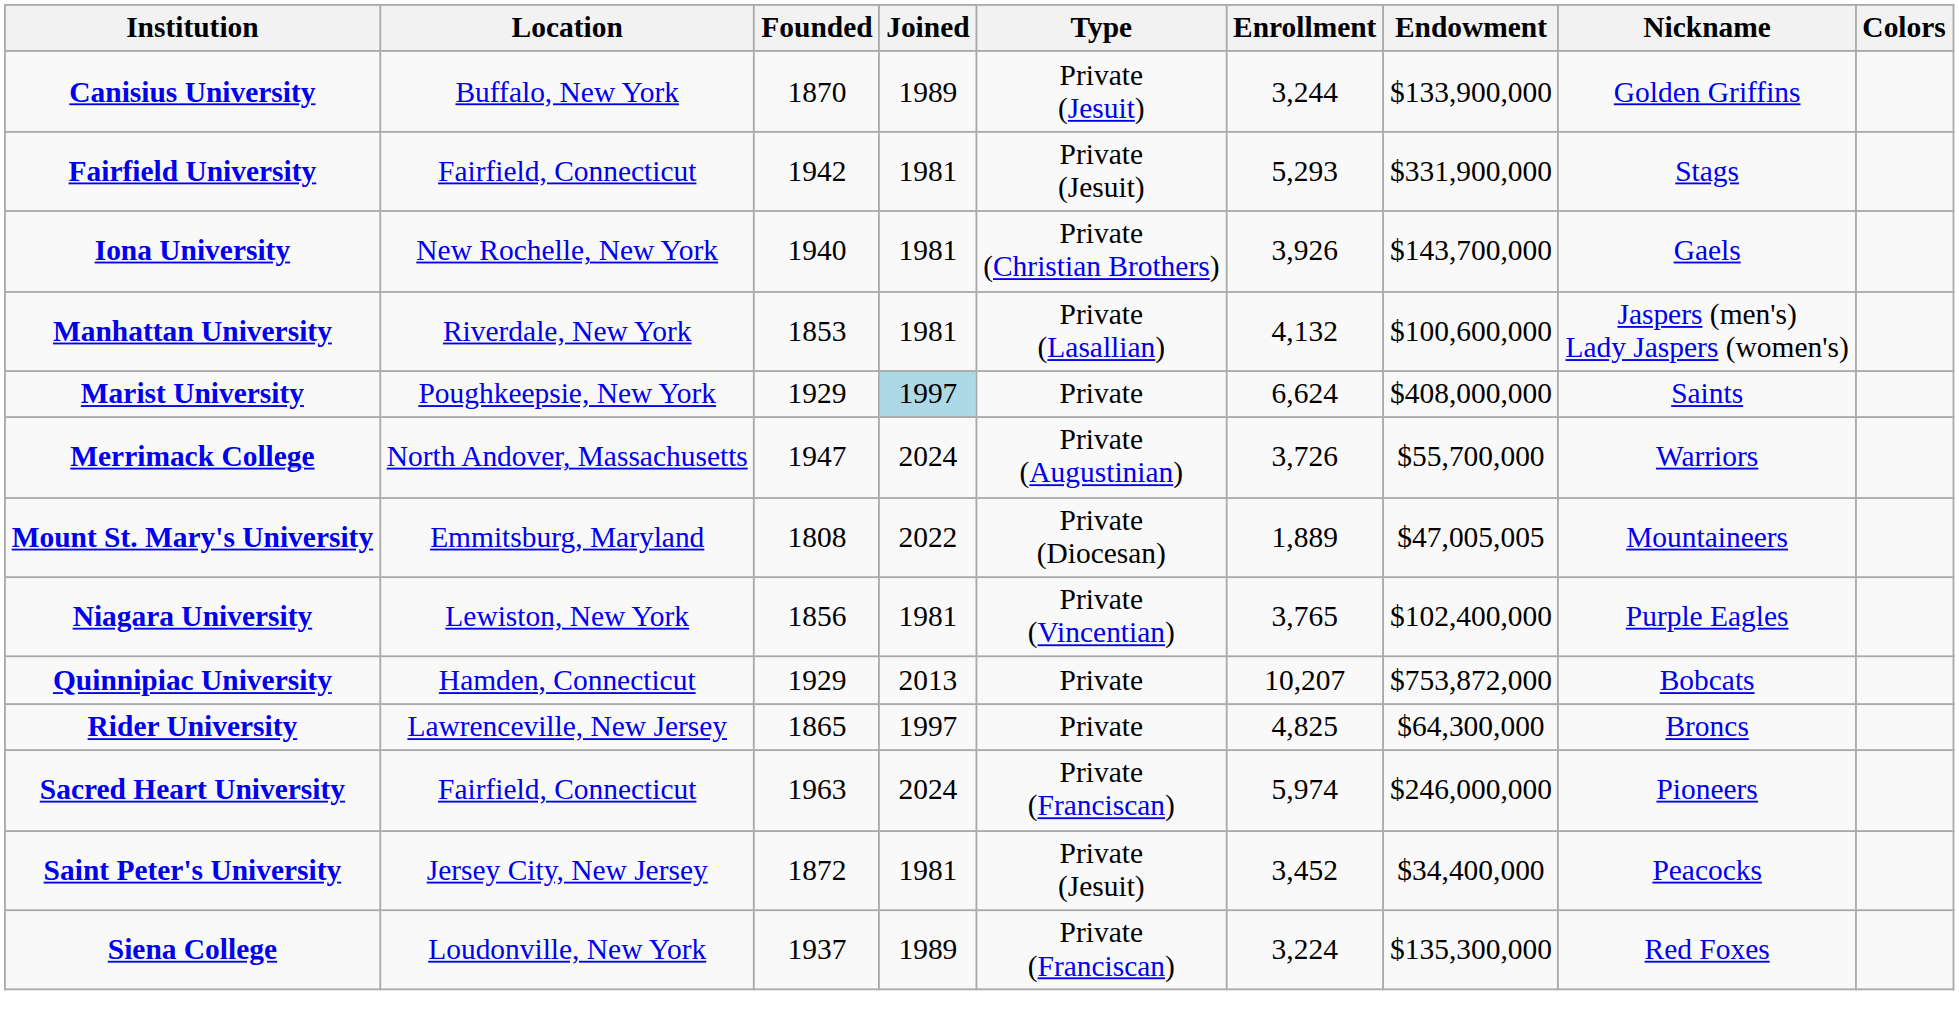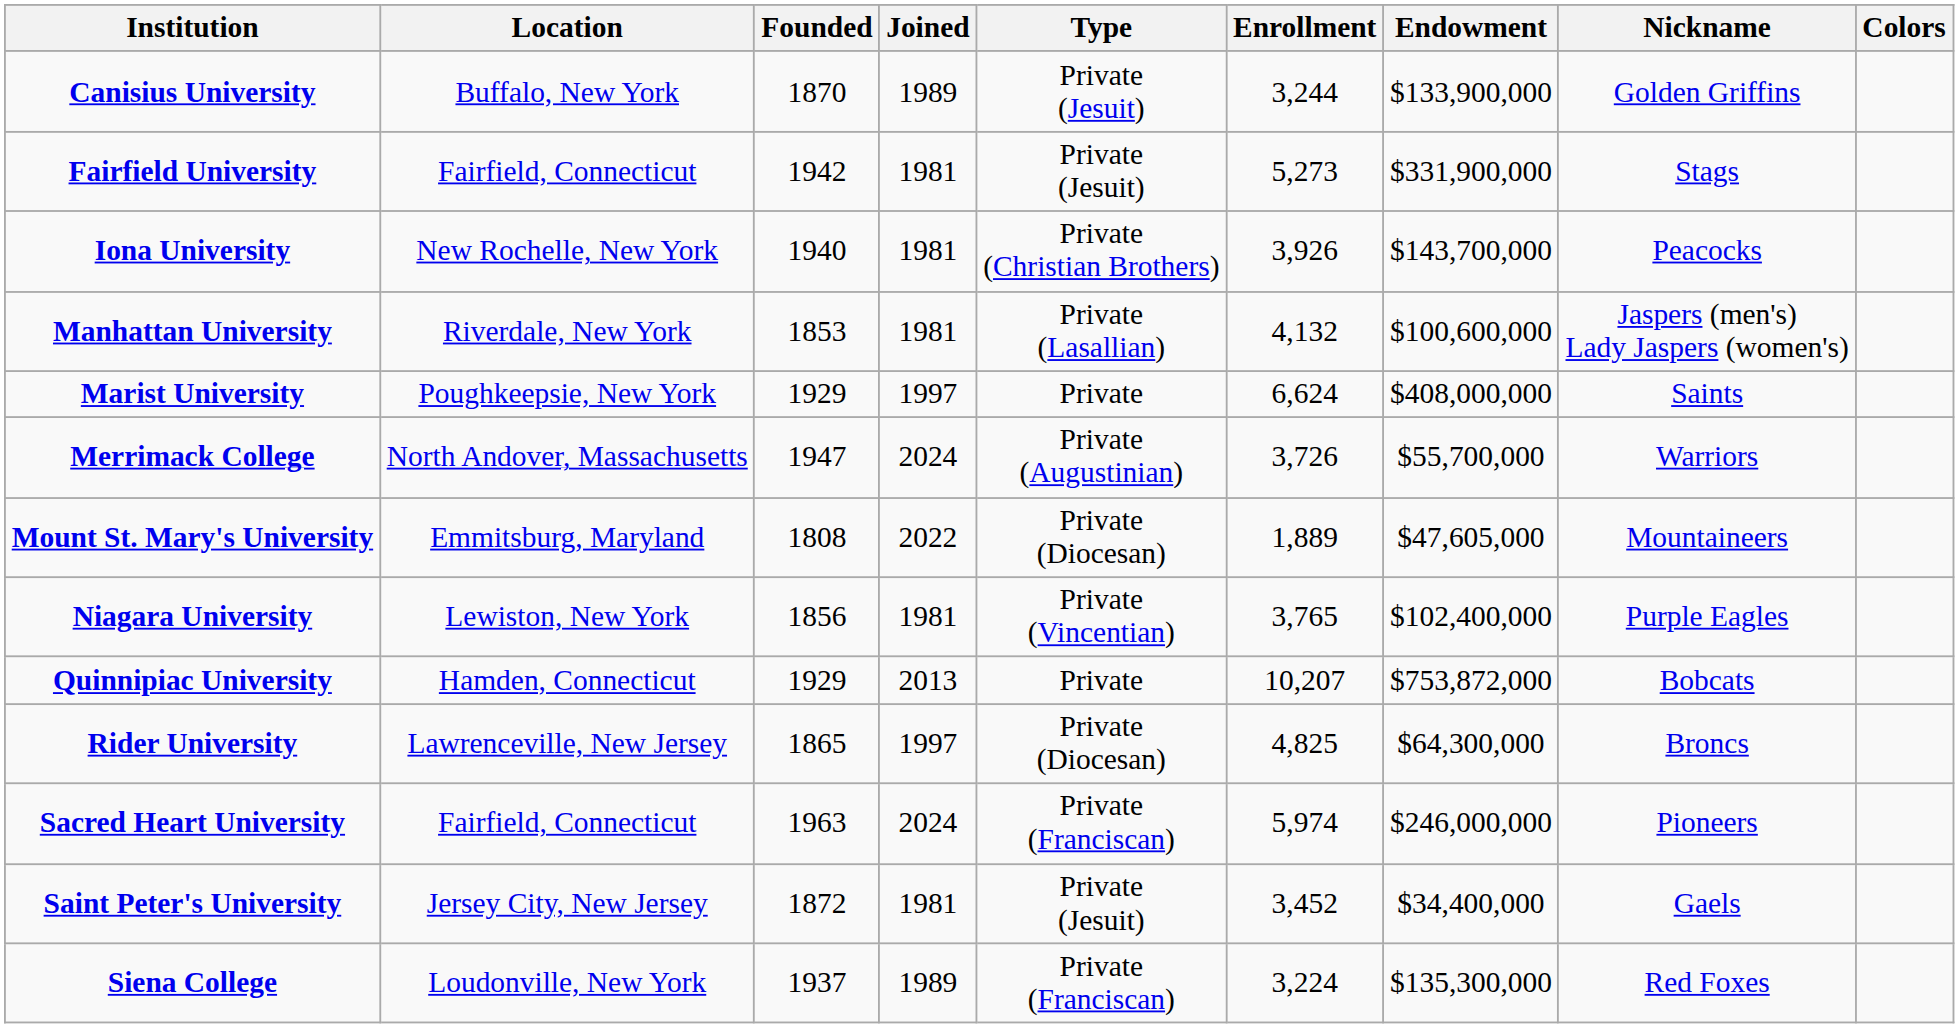Fairfield University | Enrollment: 5,293 -> 5,273
Iona University | Nickname: Gaels -> Peacocks
Marist University | Joined: lightblue background -> no background
Mount St. Mary's University | Endowment: $47,005,005 -> $47,605,000
Rider University | Type: Private -> Private (Diocesan)
Saint Peter's University | Nickname: Peacocks -> Gaels
